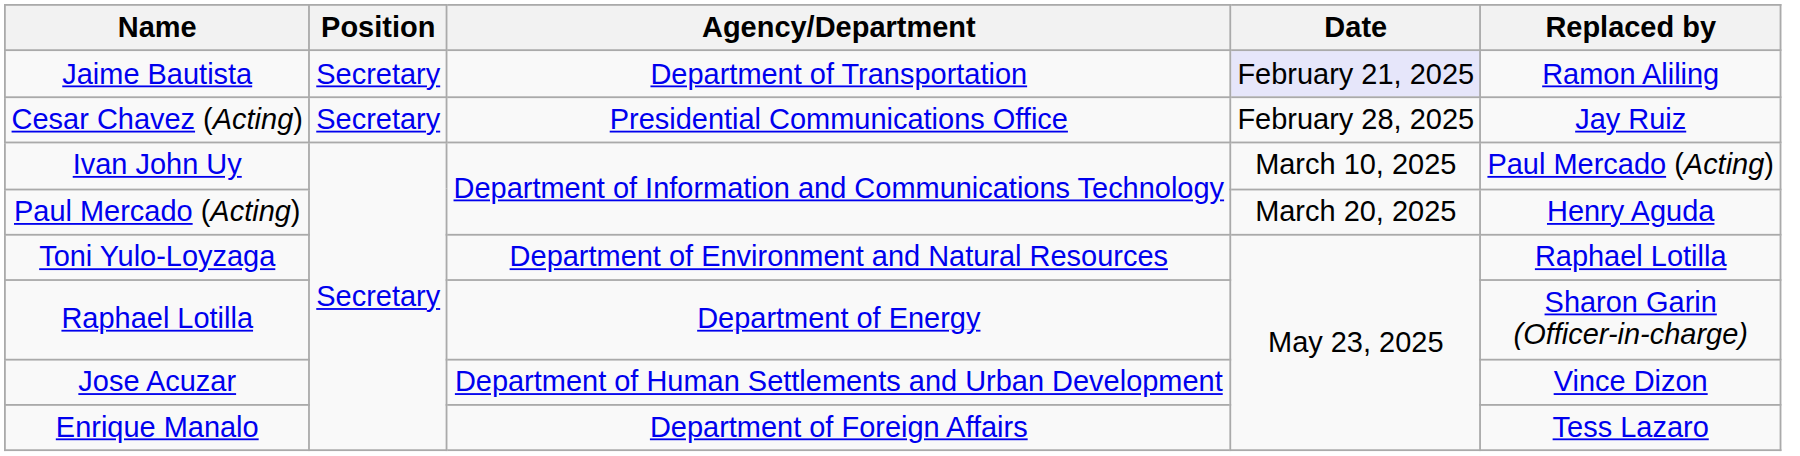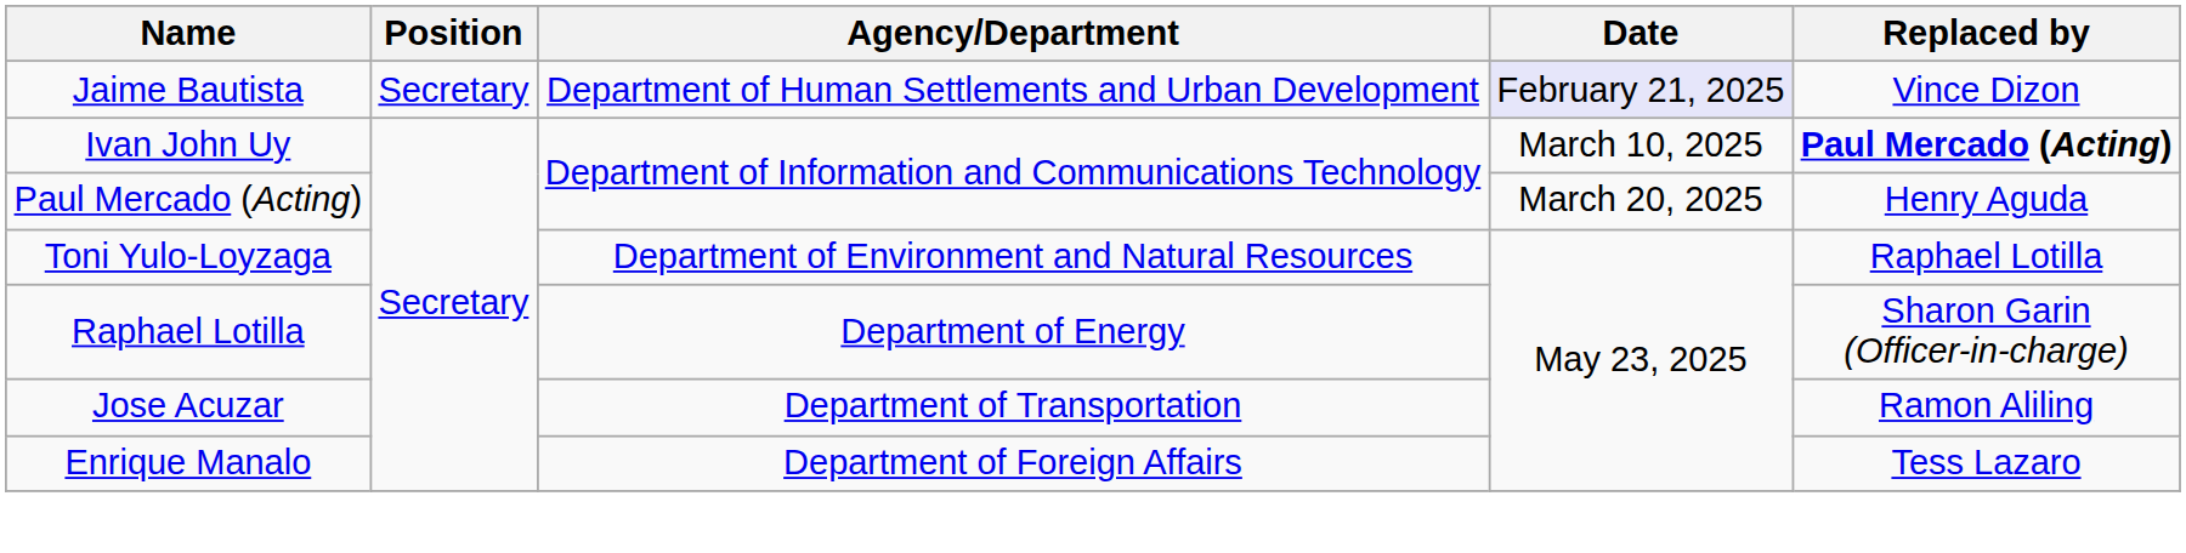Jaime Bautista | Agency/Department: Department of Transportation -> Department of Human Settlements and Urban Development
Jaime Bautista | Replaced by: Ramon Aliling -> Vince Dizon
- row: Cesar Chavez (Acting) | Secretary | Presidential Communications Office | February 28, 2025 | Jay Ruiz
Ivan John Uy | Replaced by: normal -> bold
Jose Acuzar | Agency/Department: Department of Human Settlements and Urban Development -> Department of Transportation
Jose Acuzar | Replaced by: Vince Dizon -> Ramon Aliling
